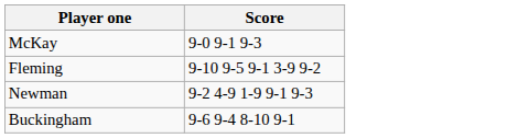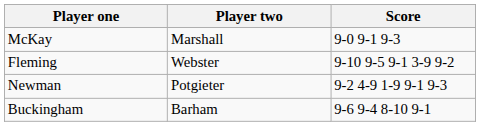+ column: Player two | Marshall | Webster | Potgieter | Barham
